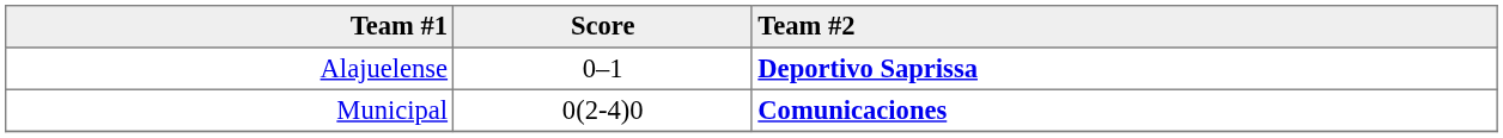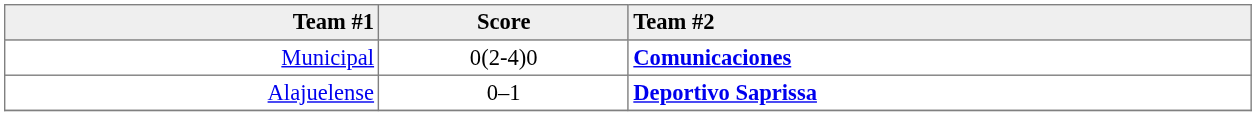rows swapped: Alajuelense <-> Municipal
